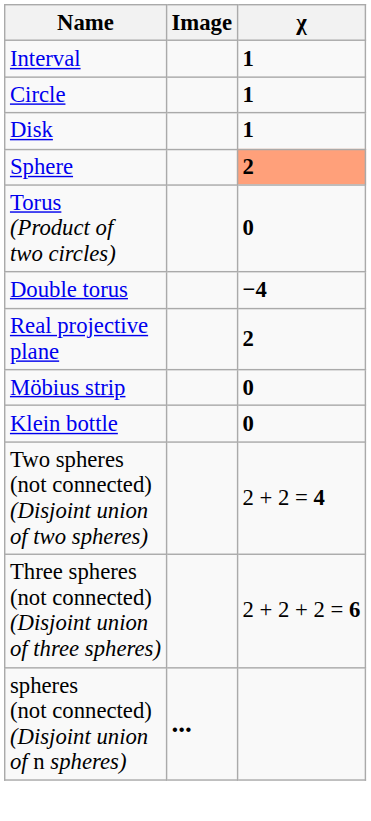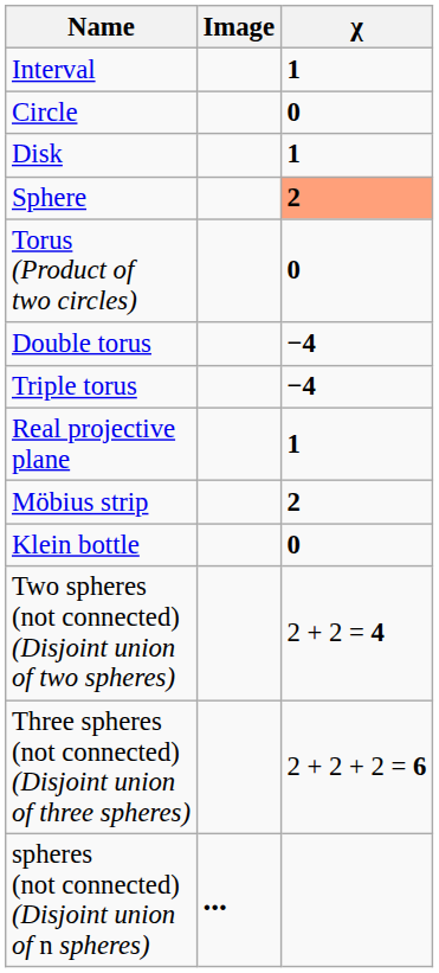Circle | χ: 1 -> 0
+ row: Triple torus | −4
Real projective plane | χ: 2 -> 1
Möbius strip | χ: 0 -> 2
